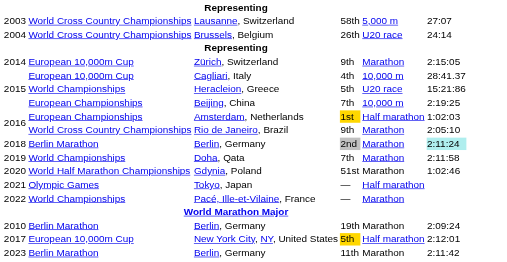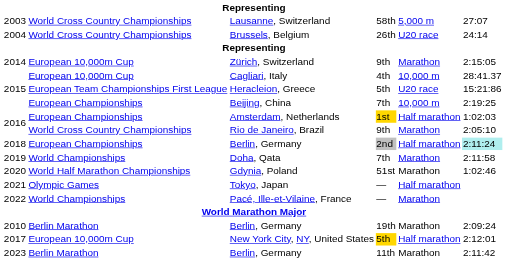Heracleion, Greece | column 2: World Championships -> European Team Championships First League
2018 / Berlin, Germany | column 2: Berlin Marathon -> European Championships
2018 / Berlin, Germany | column 5: Marathon -> Half marathon
